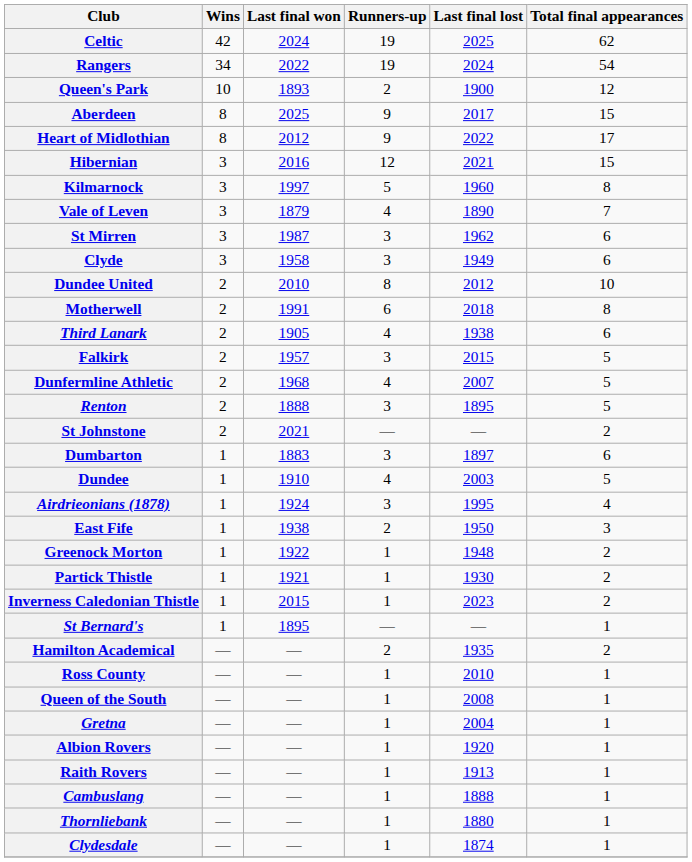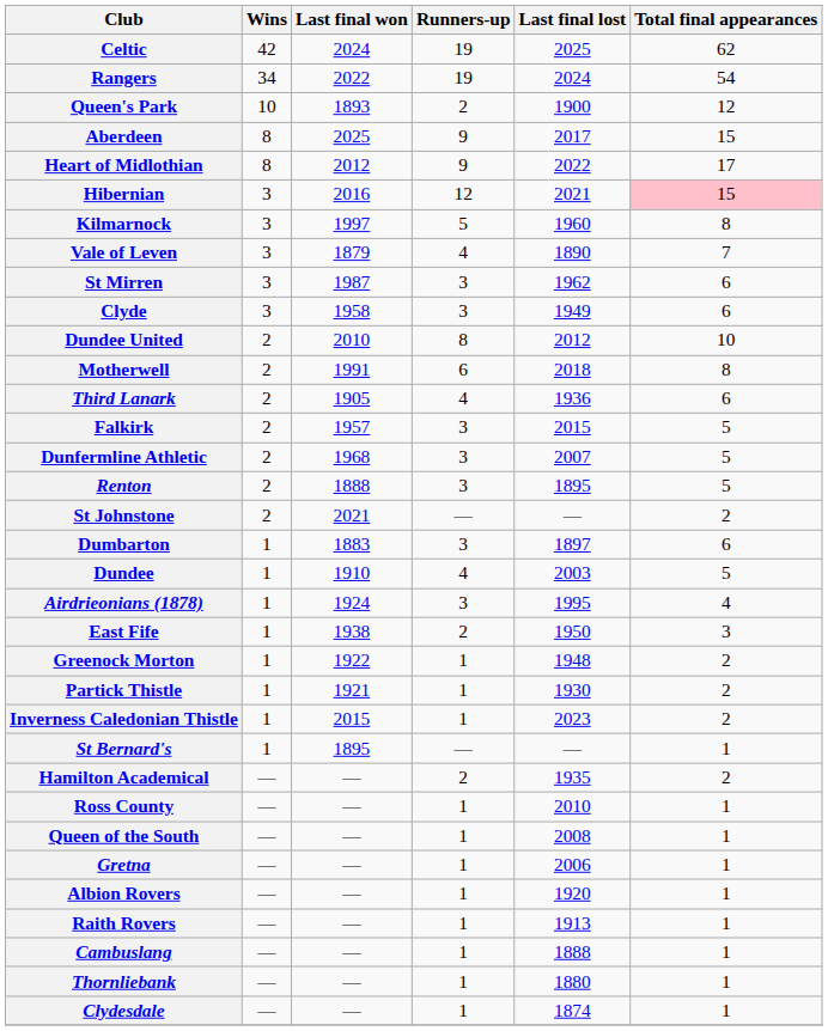Hibernian | Total final appearances: no background -> pink background
Third Lanark | Last final lost: 1938 -> 1936
Dunfermline Athletic | Runners-up: 4 -> 3
Gretna | Last final lost: 2004 -> 2006
